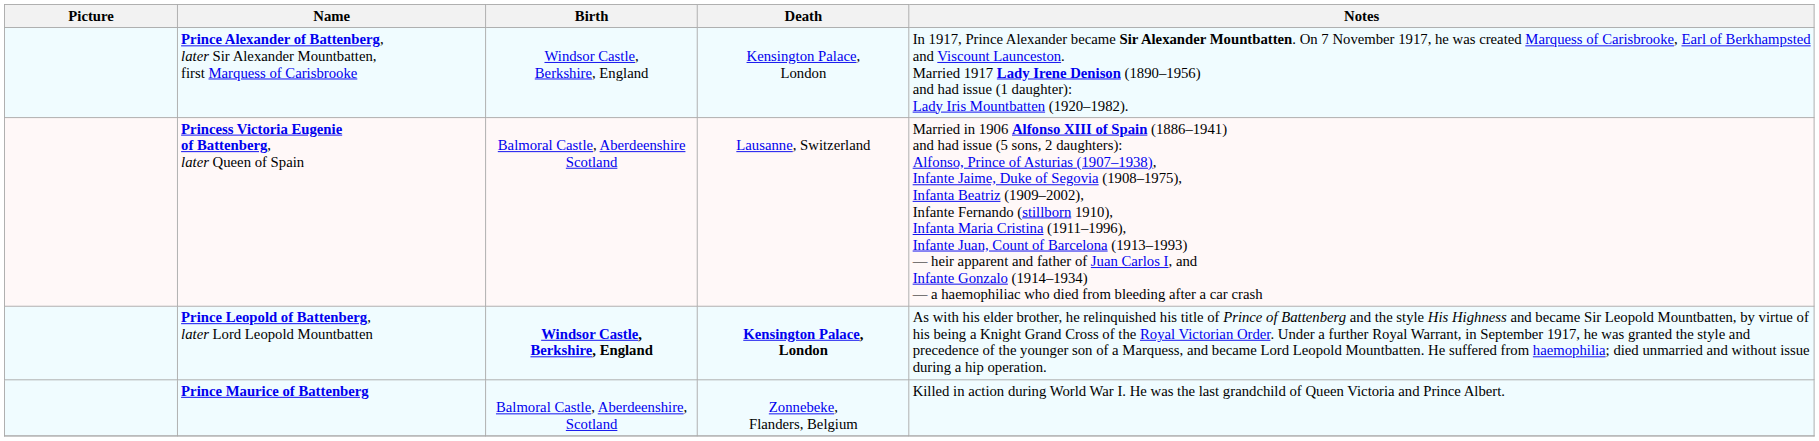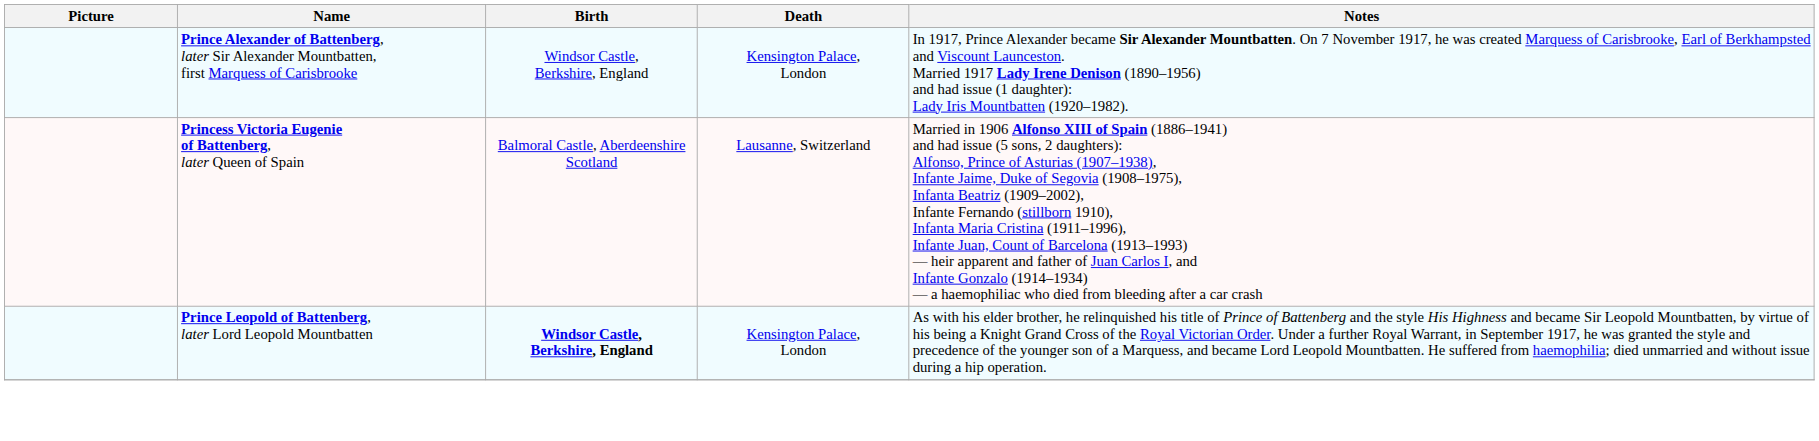Prince Leopold of Battenberg, later Lord Leopold Mountbatten | Death: bold -> normal
- row: Prince Maurice of Battenberg | Balmoral Castle, Aberdeenshire, Scotland | Zonnebeke, Flanders, Belgium | Killed in action during World War I. He was the last grandchild of Queen Victoria and Prince Albert.
